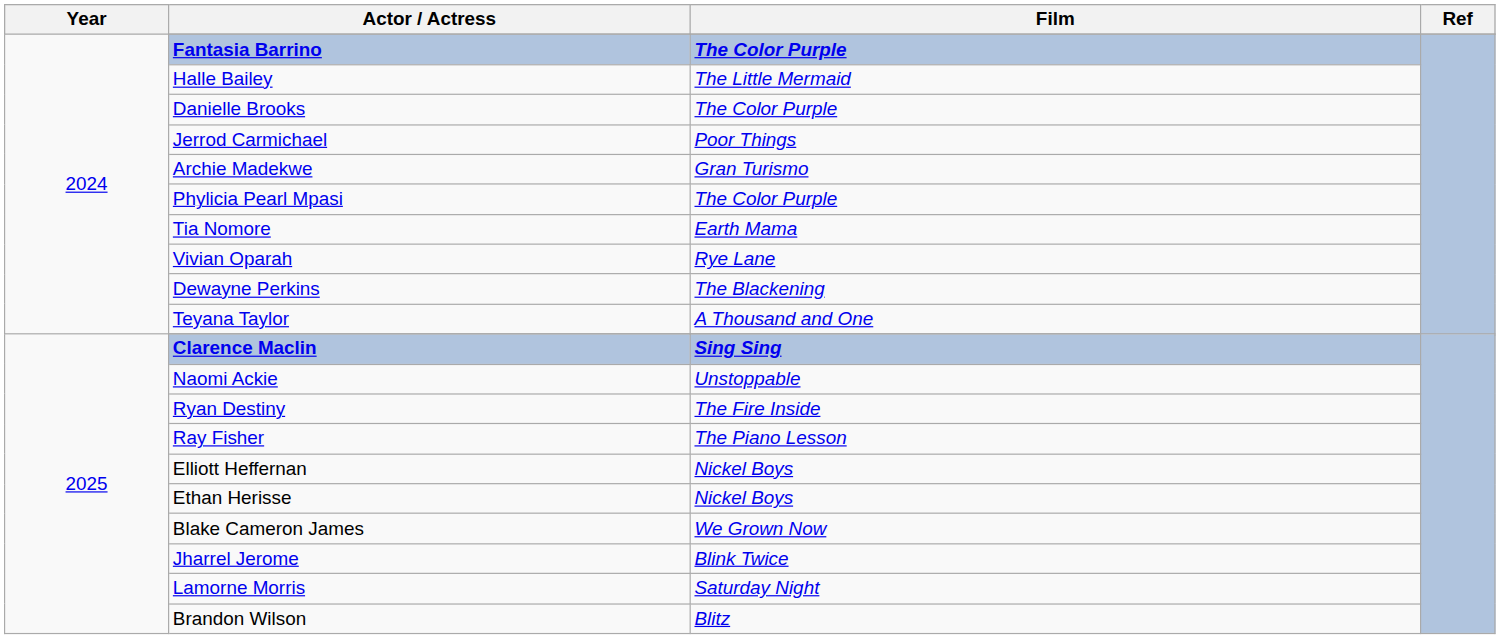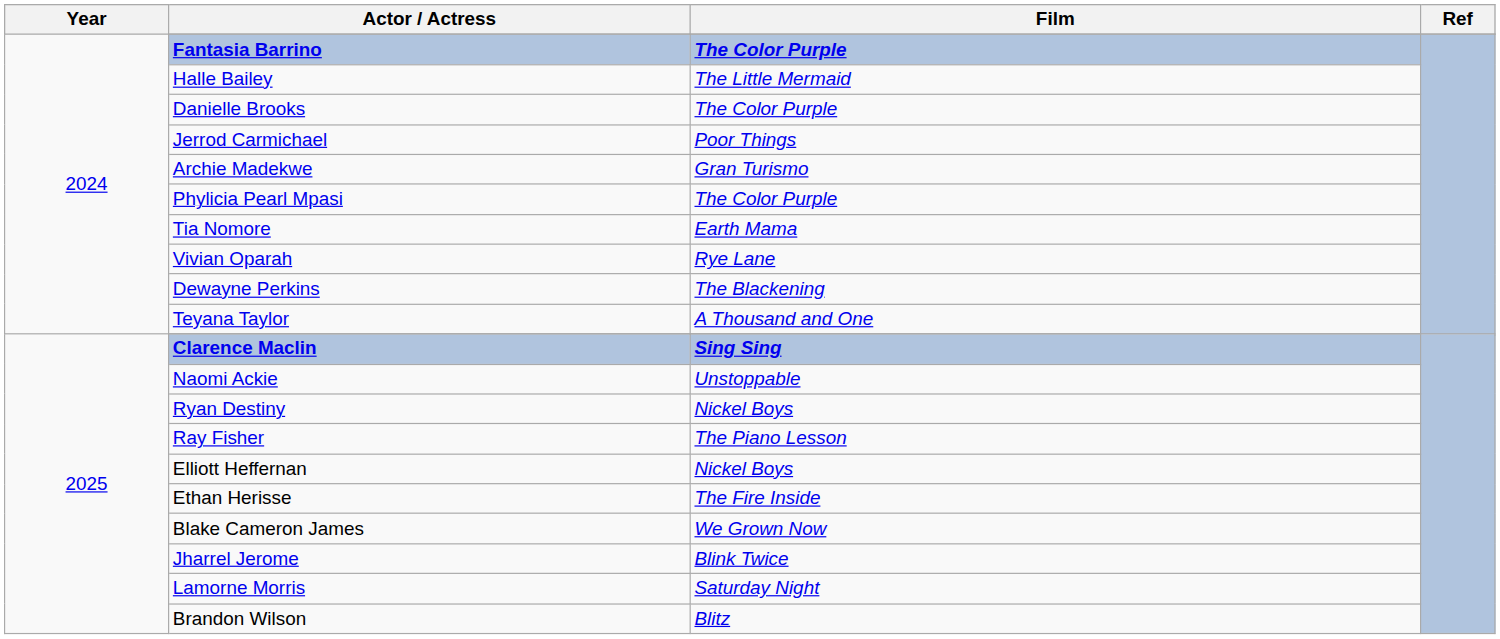Ryan Destiny | Film: The Fire Inside -> Nickel Boys
Ethan Herisse | Film: Nickel Boys -> The Fire Inside
